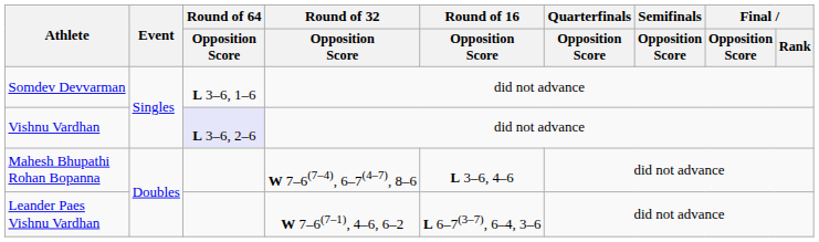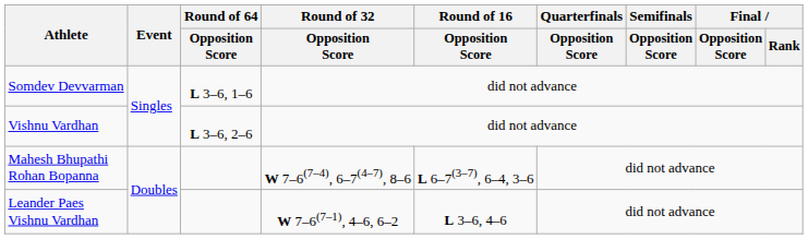Vishnu Vardhan | Round of 64 / Opposition Score: lavender background -> no background
Mahesh Bhupathi Rohan Bopanna | Round of 16 / Opposition Score: L 3–6, 4–6 -> L 6–7(3–7), 6–4, 3–6
Leander Paes Vishnu Vardhan | Round of 16 / Opposition Score: L 6–7(3–7), 6–4, 3–6 -> L 3–6, 4–6
